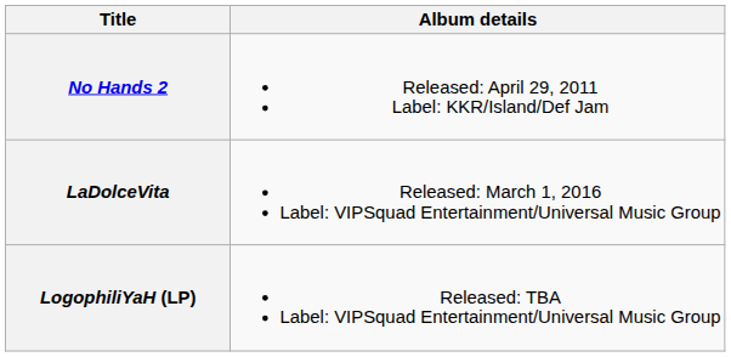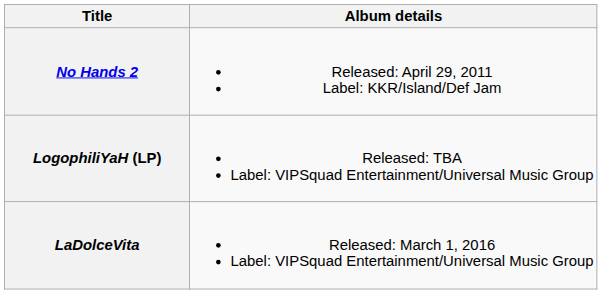rows swapped: LaDolceVita <-> LogophiliYaH (LP)
